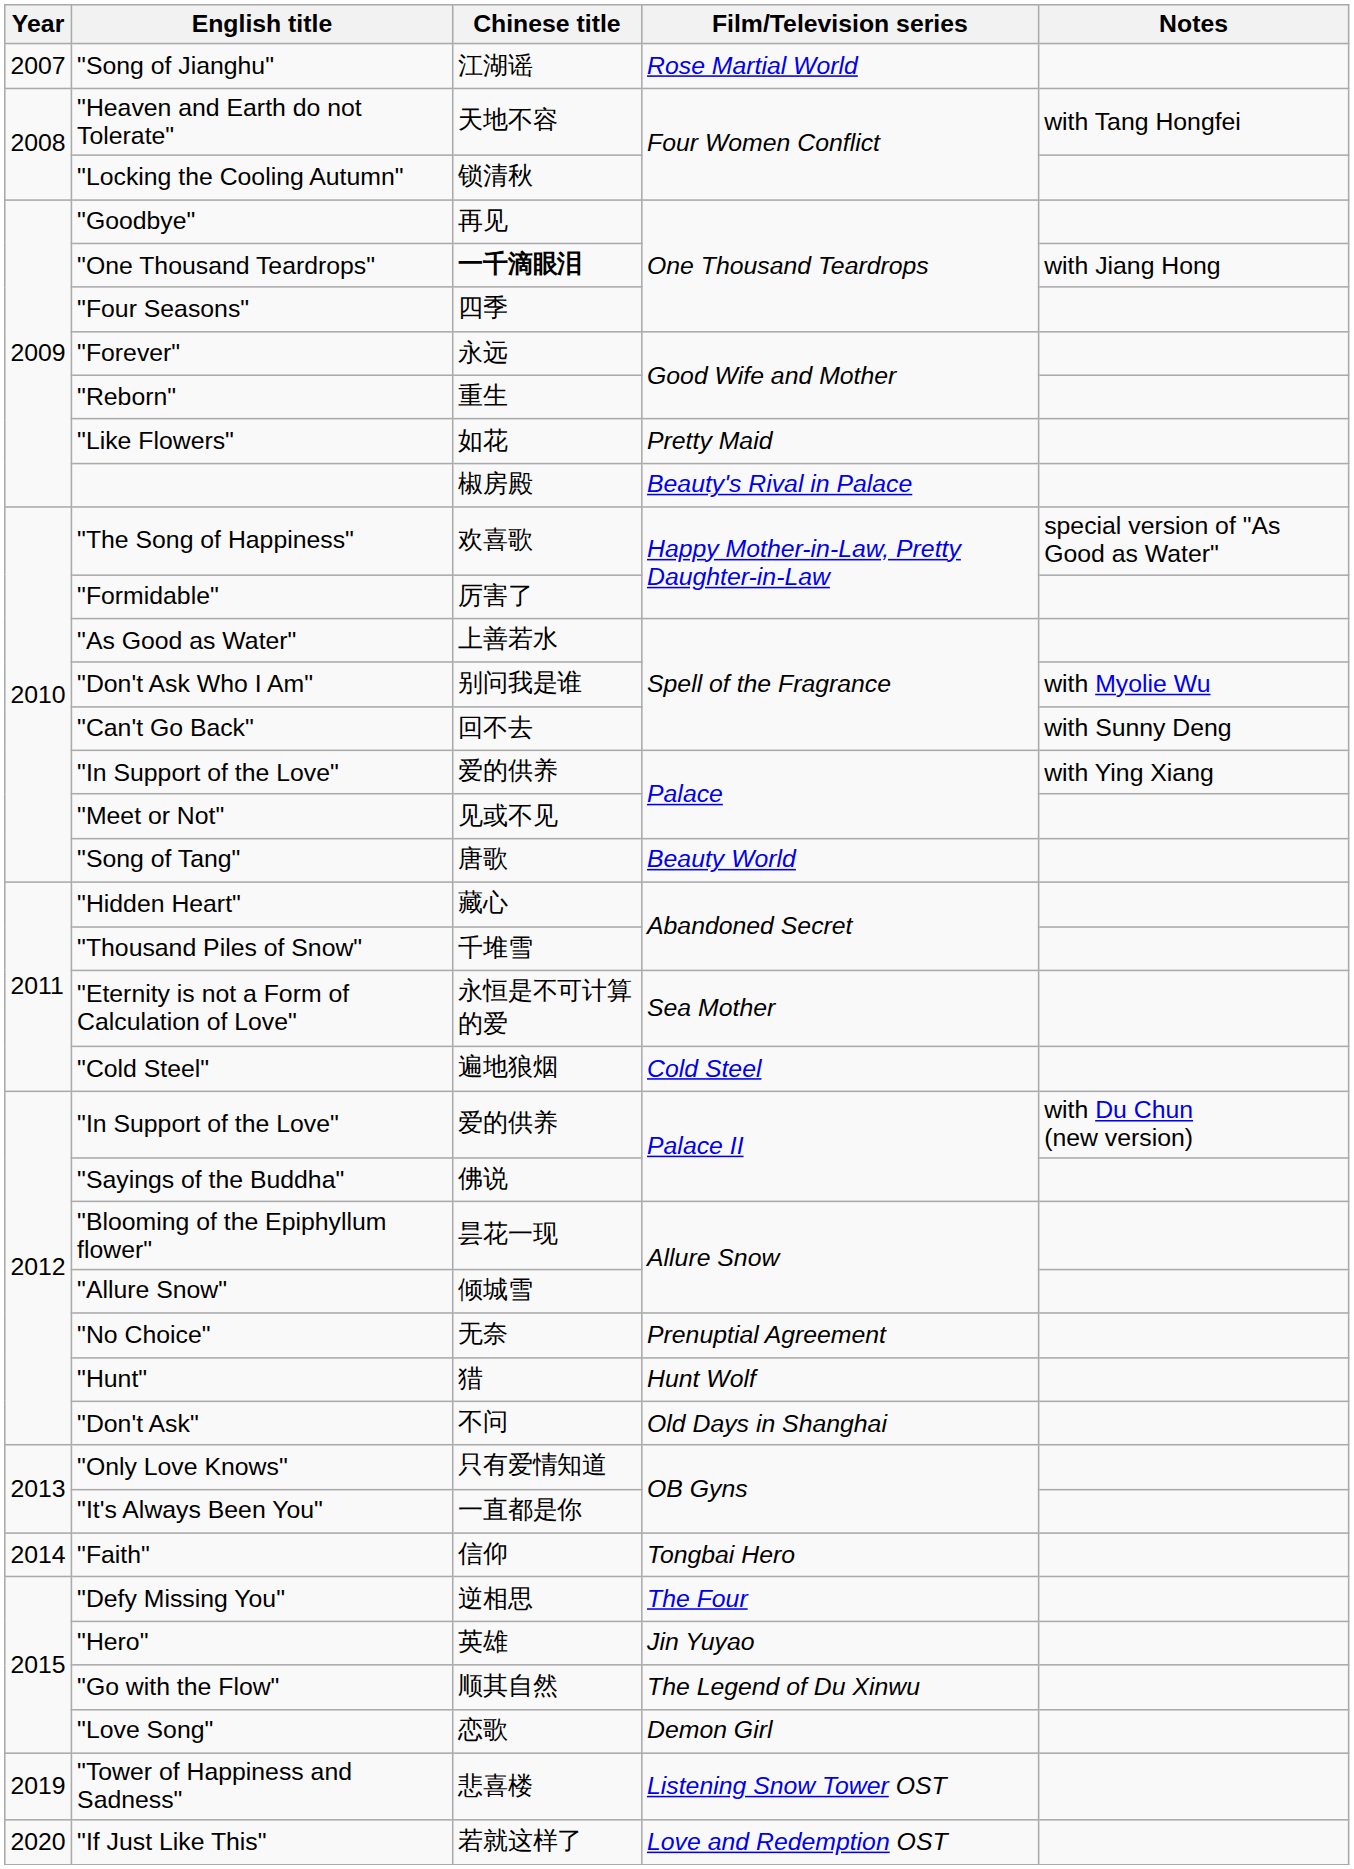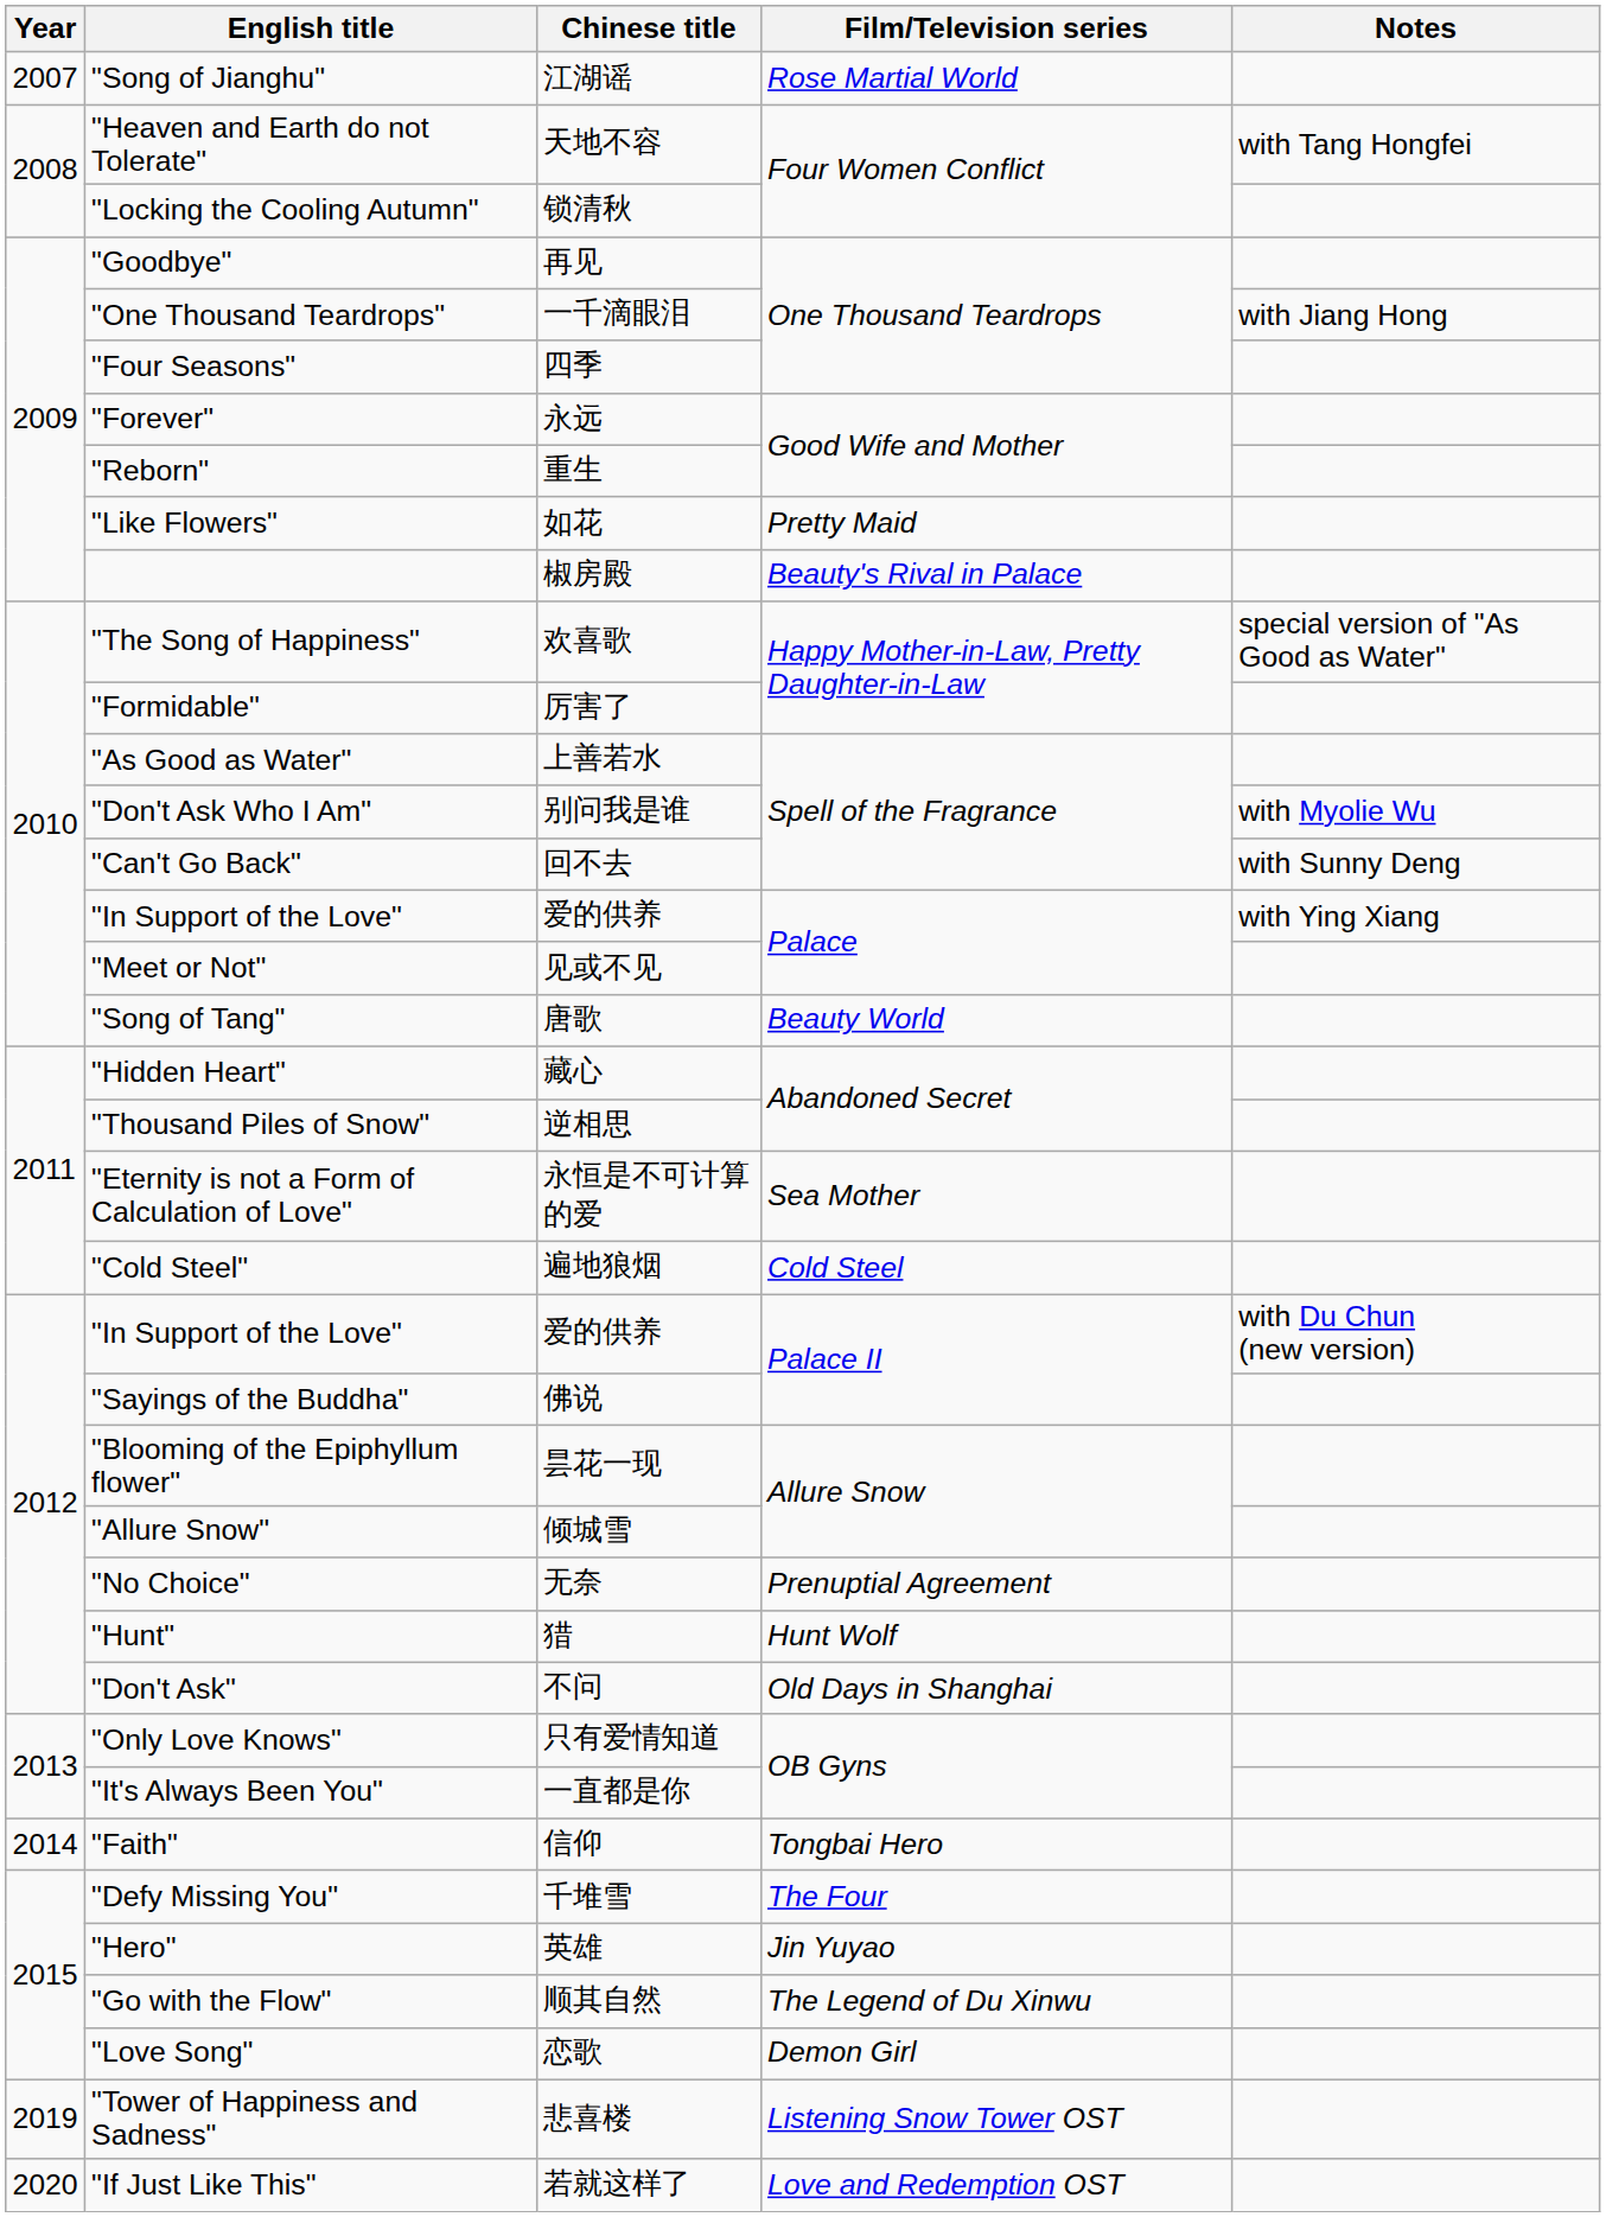"One Thousand Teardrops" | Chinese title: bold -> normal
"Thousand Piles of Snow" | Chinese title: 千堆雪 -> 逆相思
"Defy Missing You" | Chinese title: 逆相思 -> 千堆雪
